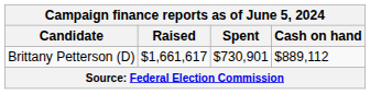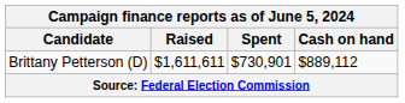Brittany Petterson (D) | Raised: $1,661,617 -> $1,611,611
